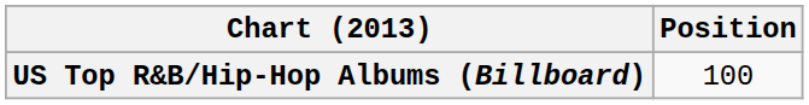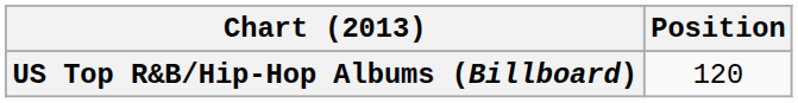US Top R&B/Hip-Hop Albums (Billboard) | Position: 100 -> 120
